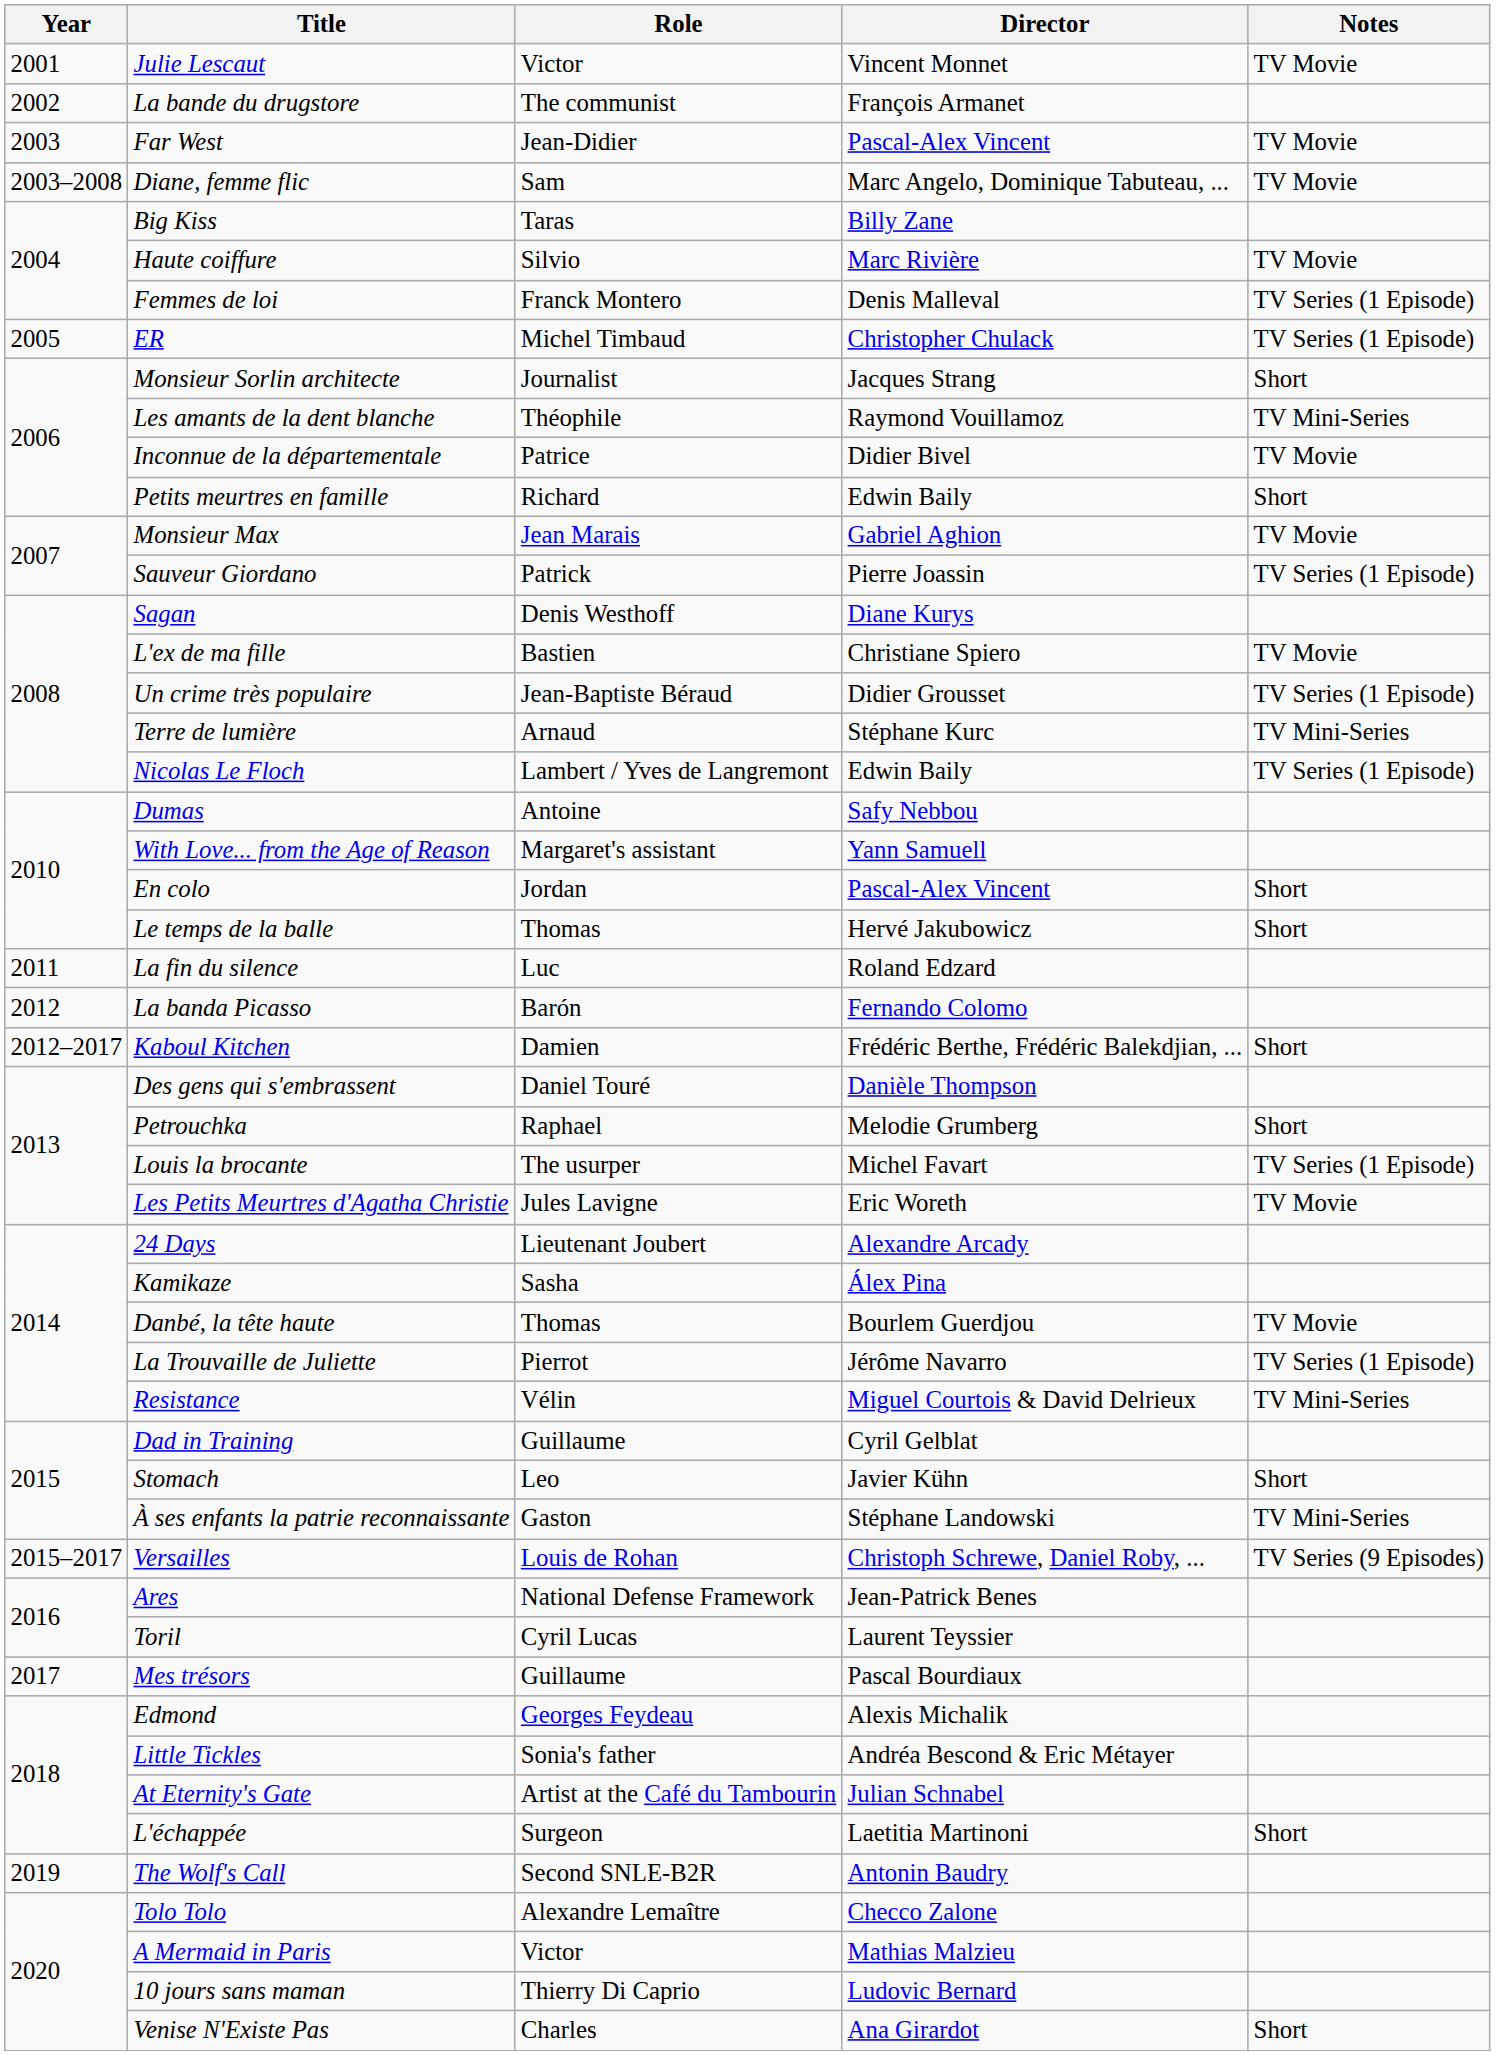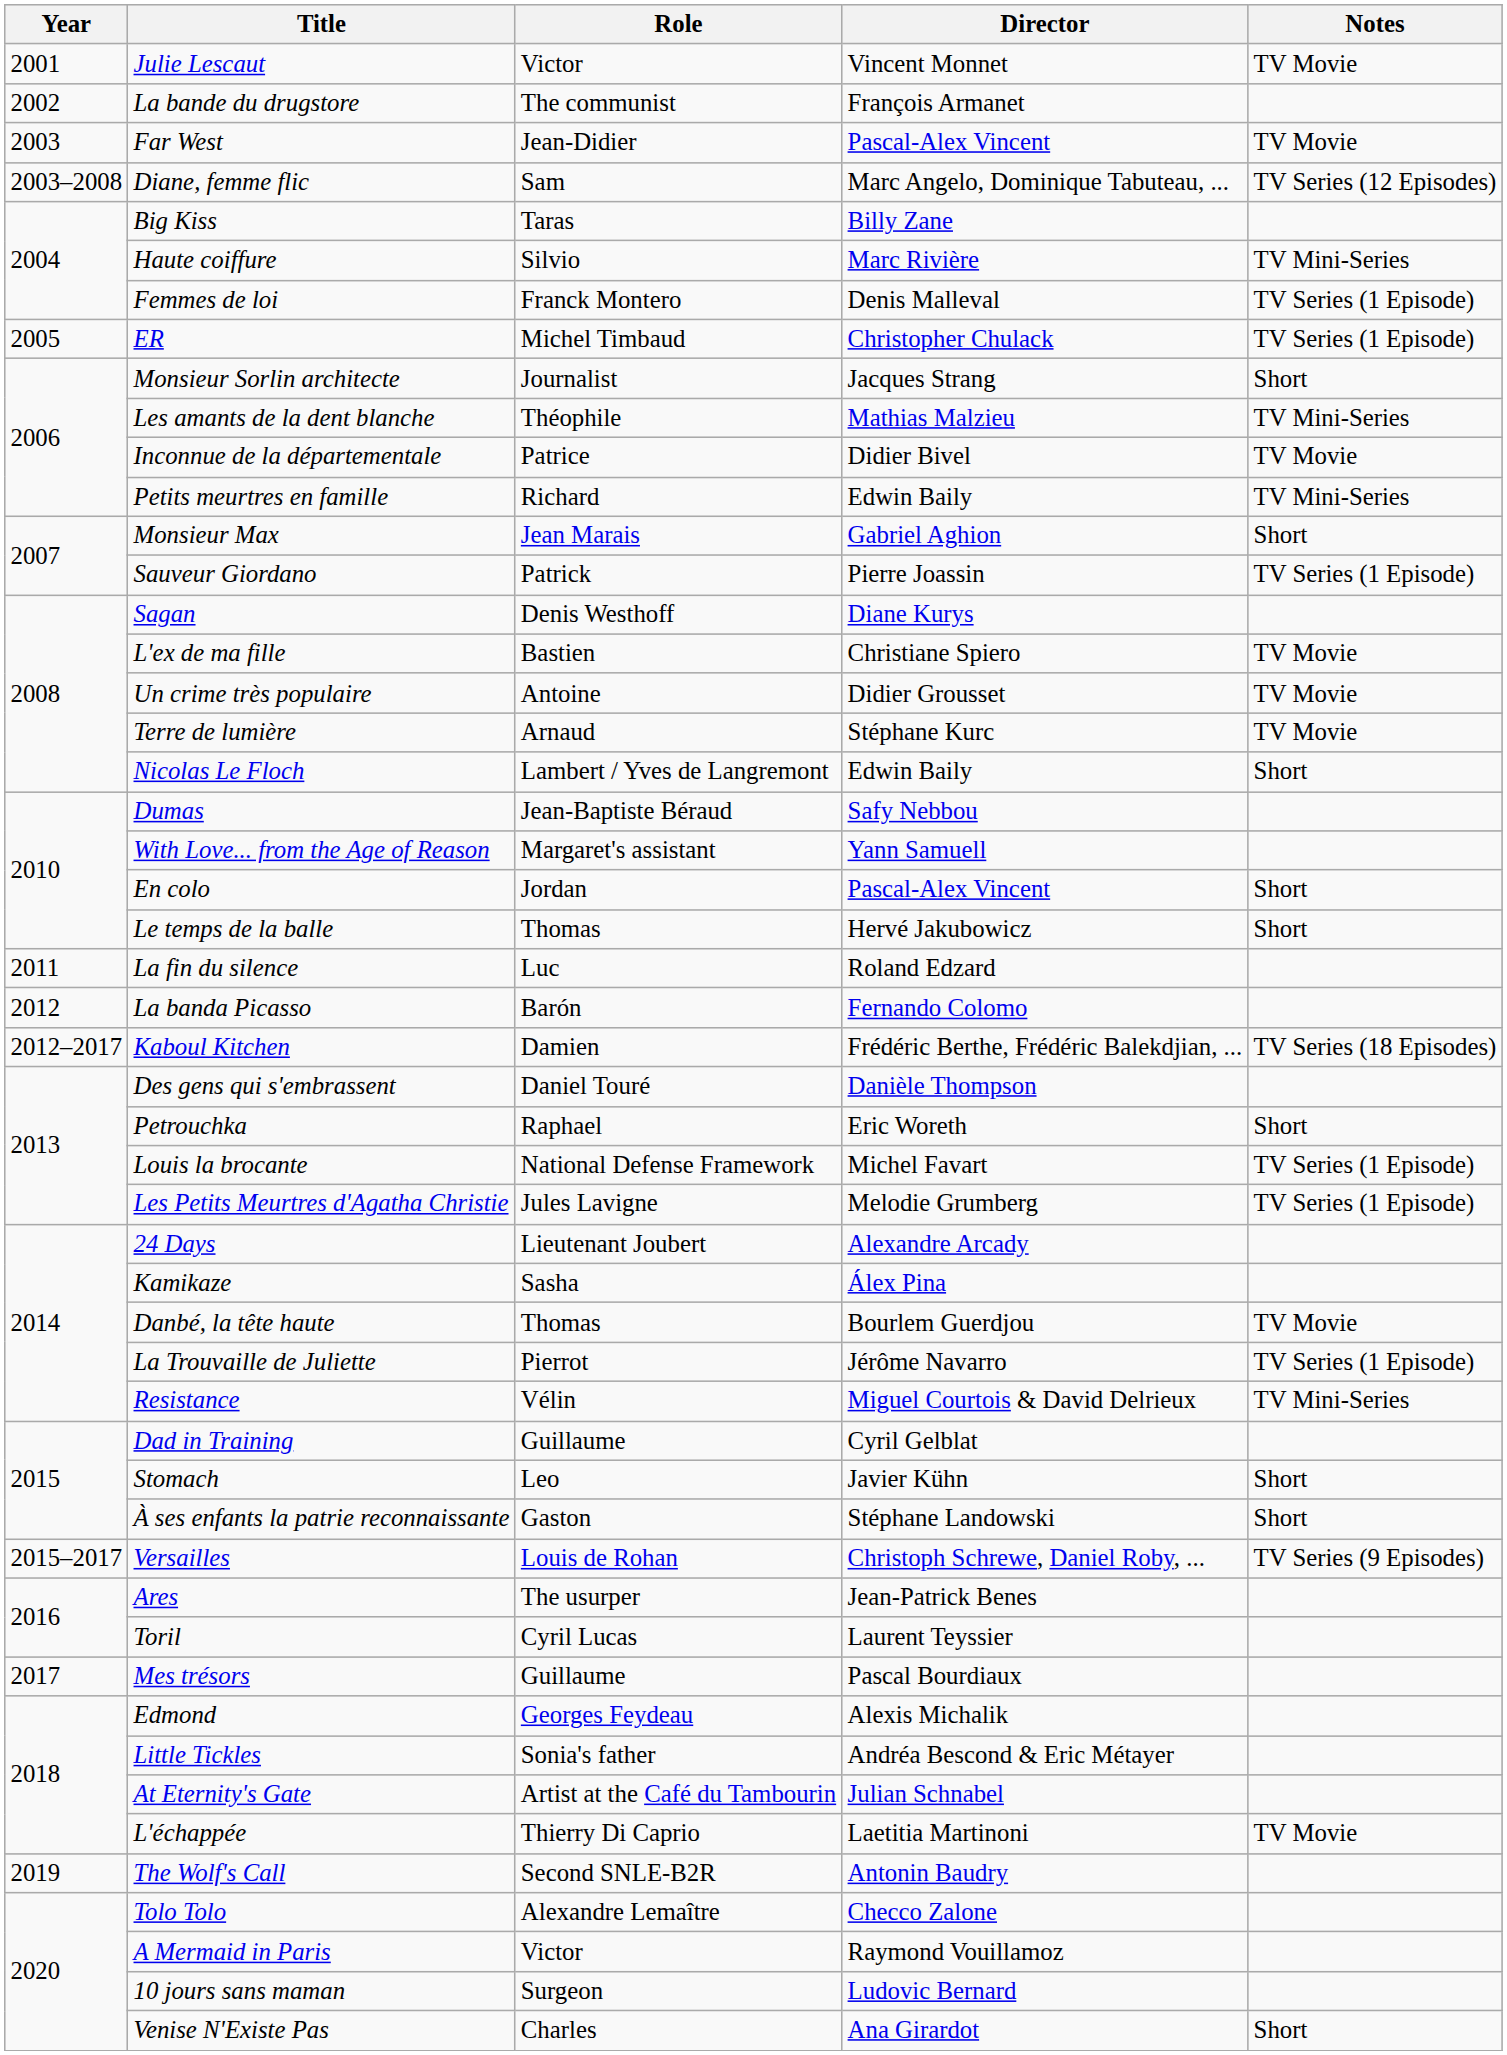Diane, femme flic | Notes: TV Movie -> TV Series (12 Episodes)
Haute coiffure | Notes: TV Movie -> TV Mini-Series
Les amants de la dent blanche | Director: Raymond Vouillamoz -> Mathias Malzieu
Petits meurtres en famille | Notes: Short -> TV Mini-Series
Monsieur Max | Notes: TV Movie -> Short
Un crime très populaire | Role: Jean-Baptiste Béraud -> Antoine
Un crime très populaire | Notes: TV Series (1 Episode) -> TV Movie
Terre de lumière | Notes: TV Mini-Series -> TV Movie
Nicolas Le Floch | Notes: TV Series (1 Episode) -> Short
Dumas | Role: Antoine -> Jean-Baptiste Béraud
Kaboul Kitchen | Notes: Short -> TV Series (18 Episodes)
Petrouchka | Director: Melodie Grumberg -> Eric Woreth
Louis la brocante | Role: The usurper -> National Defense Framework
Les Petits Meurtres d'Agatha Christie | Director: Eric Woreth -> Melodie Grumberg
Les Petits Meurtres d'Agatha Christie | Notes: TV Movie -> TV Series (1 Episode)
À ses enfants la patrie reconnaissante | Notes: TV Mini-Series -> Short
Ares | Role: National Defense Framework -> The usurper
L'échappée | Role: Surgeon -> Thierry Di Caprio
L'échappée | Notes: Short -> TV Movie
A Mermaid in Paris | Director: Mathias Malzieu -> Raymond Vouillamoz
10 jours sans maman | Role: Thierry Di Caprio -> Surgeon
